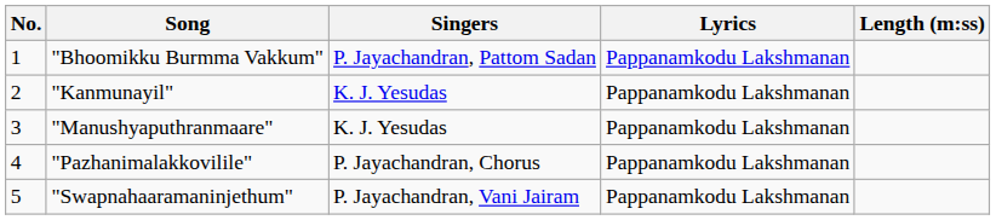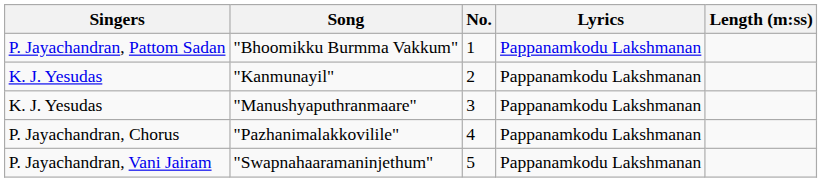columns swapped: No. <-> Singers
